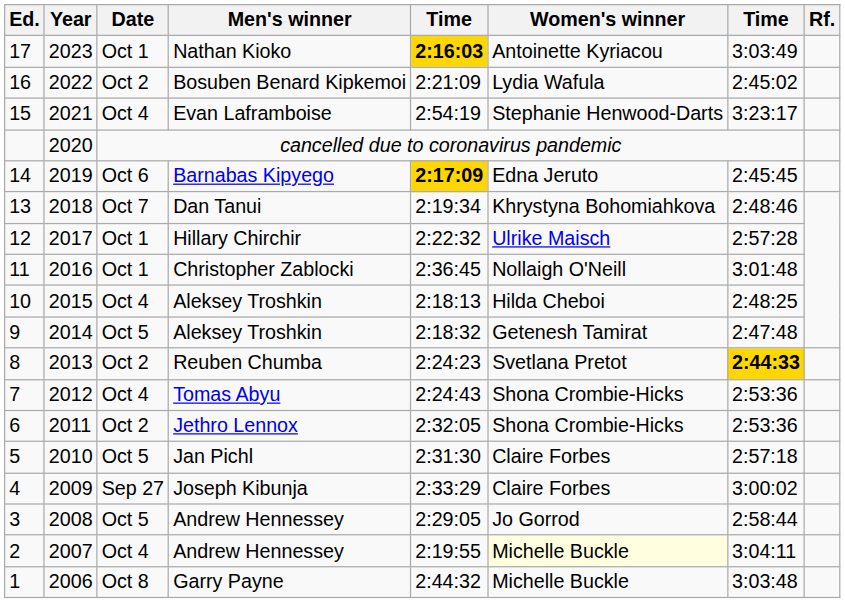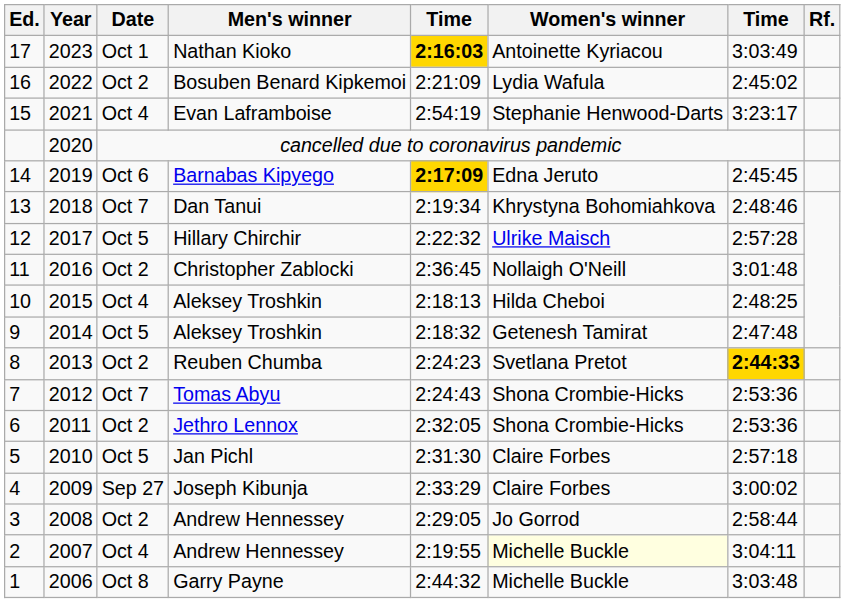12 | Date: Oct 1 -> Oct 5
11 | Date: Oct 1 -> Oct 2
7 | Date: Oct 4 -> Oct 7
3 | Date: Oct 5 -> Oct 2
